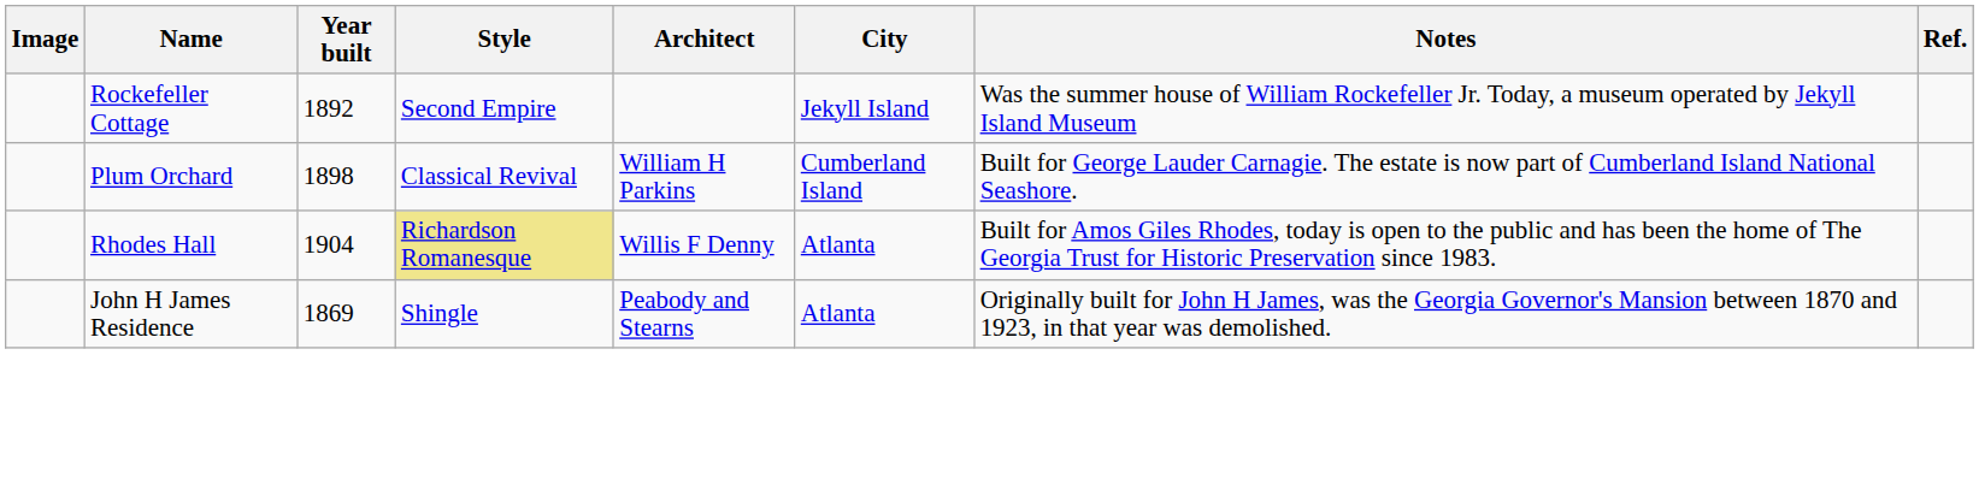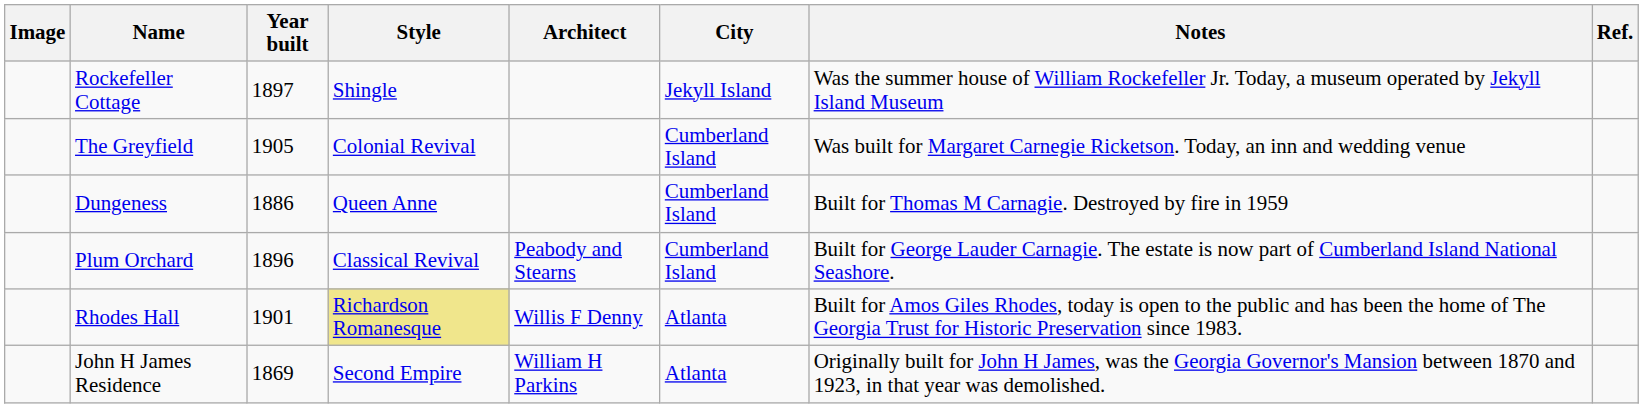Rockefeller Cottage | Year built: 1892 -> 1897
Rockefeller Cottage | Style: Second Empire -> Shingle
+ row: The Greyfield | 1905 | Colonial Revival | Cumberland Island | Was built for Margaret Carnegie Ricketson. Today, an inn and wedding venue
+ row: Dungeness | 1886 | Queen Anne | Cumberland Island | Built for Thomas M Carnagie. Destroyed by fire in 1959
Plum Orchard | Year built: 1898 -> 1896
Plum Orchard | Architect: William H Parkins -> Peabody and Stearns
Rhodes Hall | Year built: 1904 -> 1901
John H James Residence | Style: Shingle -> Second Empire
John H James Residence | Architect: Peabody and Stearns -> William H Parkins
